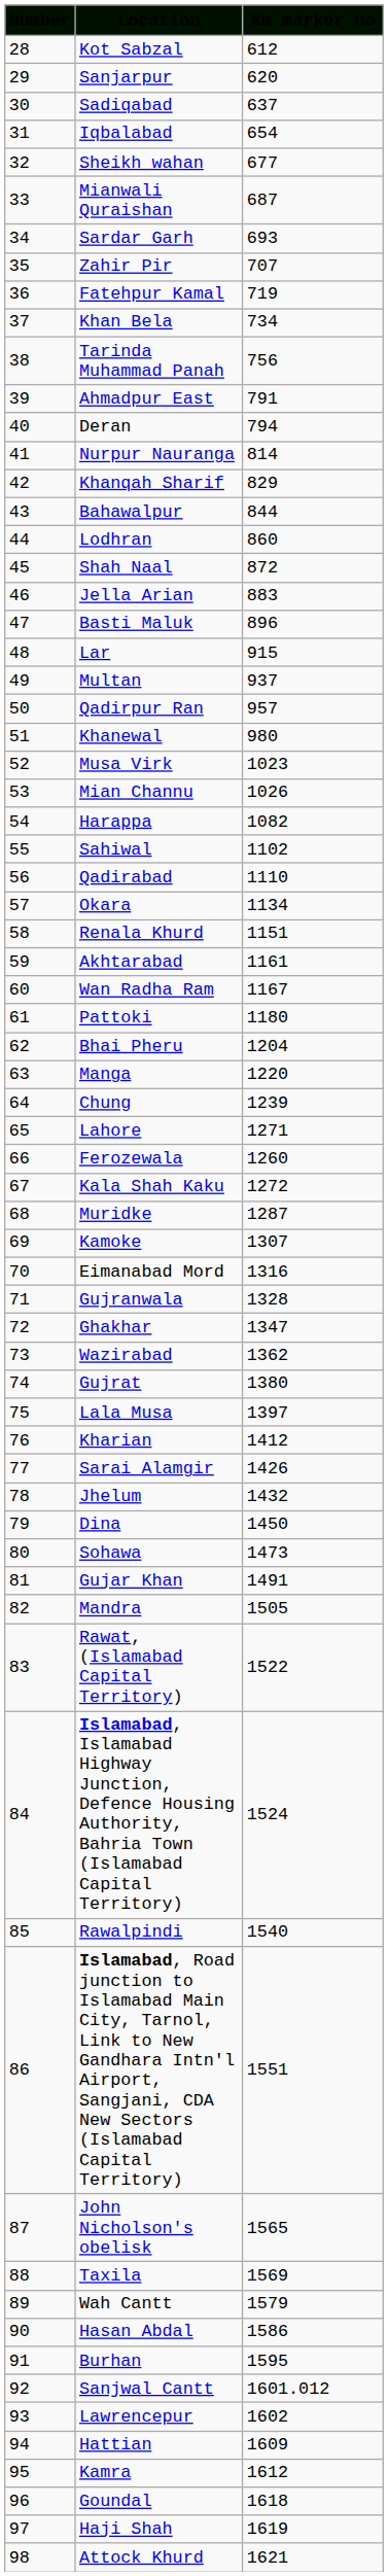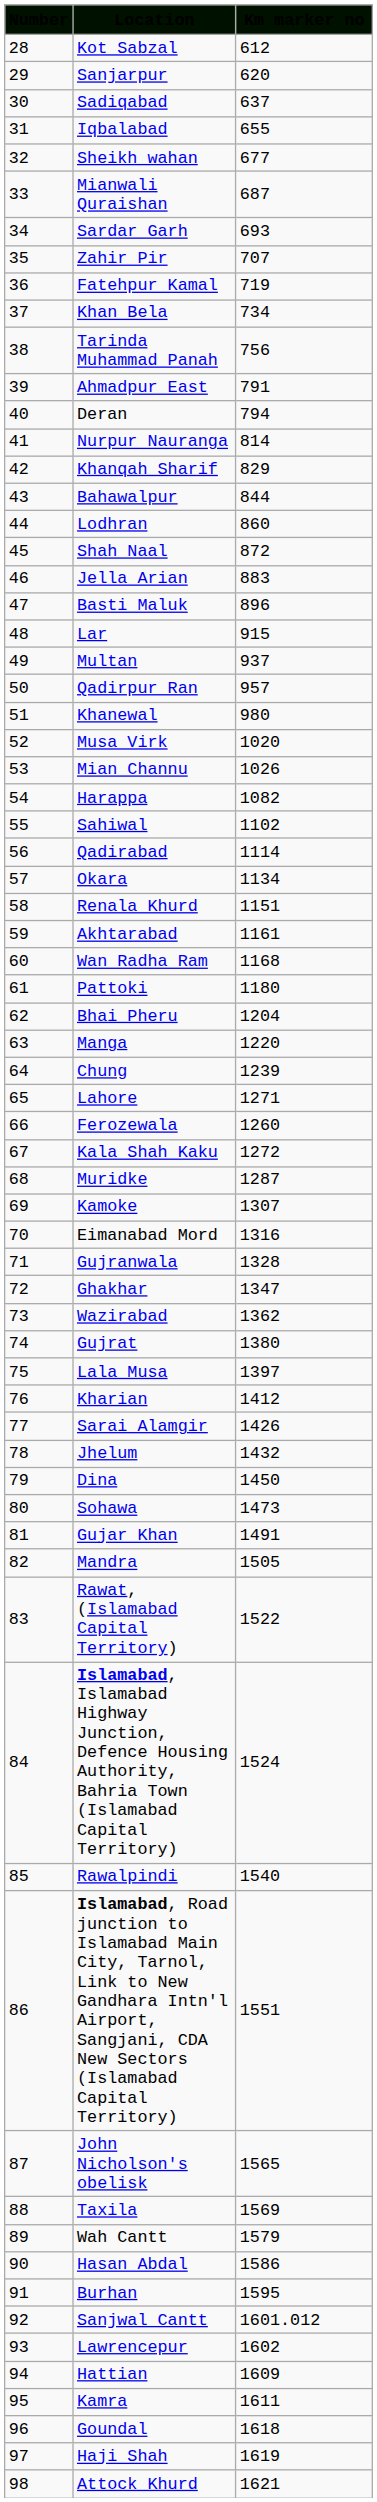Iqbalabad | Km marker no: 654 -> 655
Musa Virk | Km marker no: 1023 -> 1020
Qadirabad | Km marker no: 1110 -> 1114
Wan Radha Ram | Km marker no: 1167 -> 1168
Kamra | Km marker no: 1612 -> 1611
